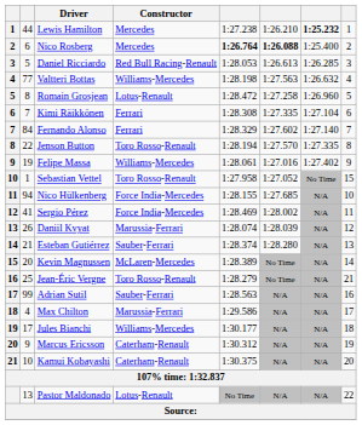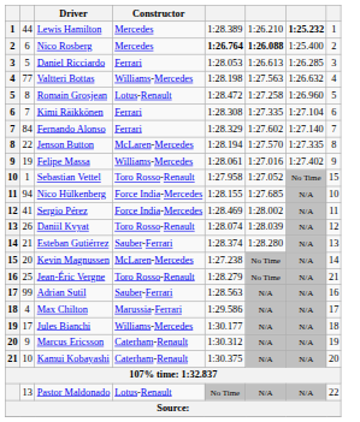Lewis Hamilton | column 5: 1:27.238 -> 1:28.389
Daniel Ricciardo | Constructor: Red Bull Racing-Renault -> Ferrari
Jenson Button | Constructor: Toro Rosso-Renault -> McLaren-Mercedes
Daniil Kvyat | Constructor: Marussia-Ferrari -> Toro Rosso-Renault
Kevin Magnussen | column 5: 1:28.389 -> 1:27.238
